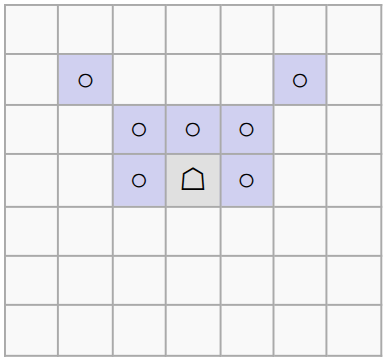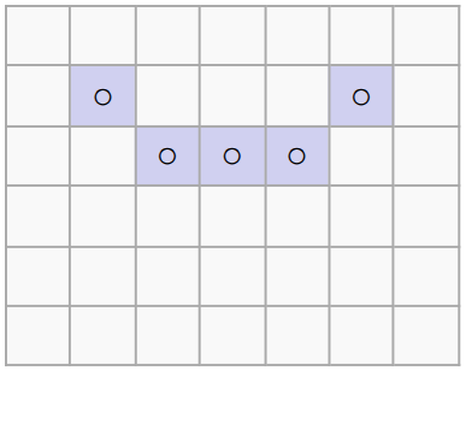- row: ○ | ☖ | ○
